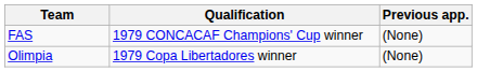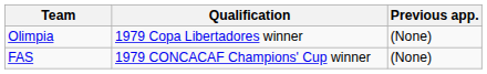rows swapped: Olimpia <-> FAS
